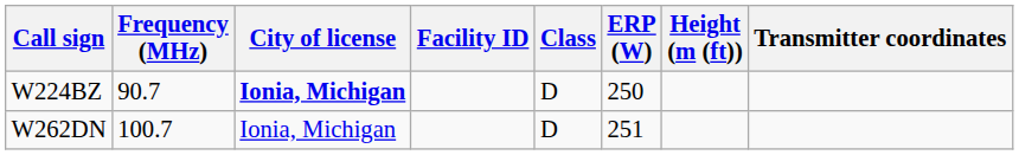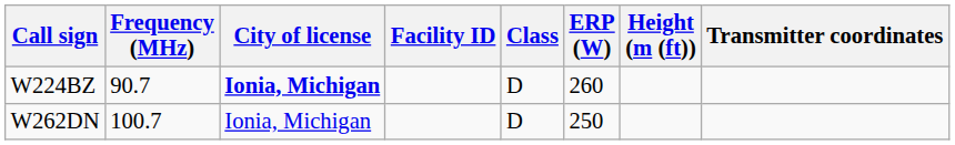W224BZ | ERP (W): 250 -> 260
W262DN | ERP (W): 251 -> 250
